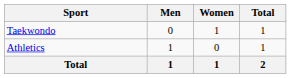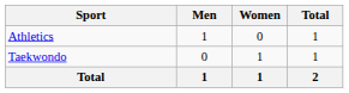rows swapped: Athletics <-> Taekwondo
